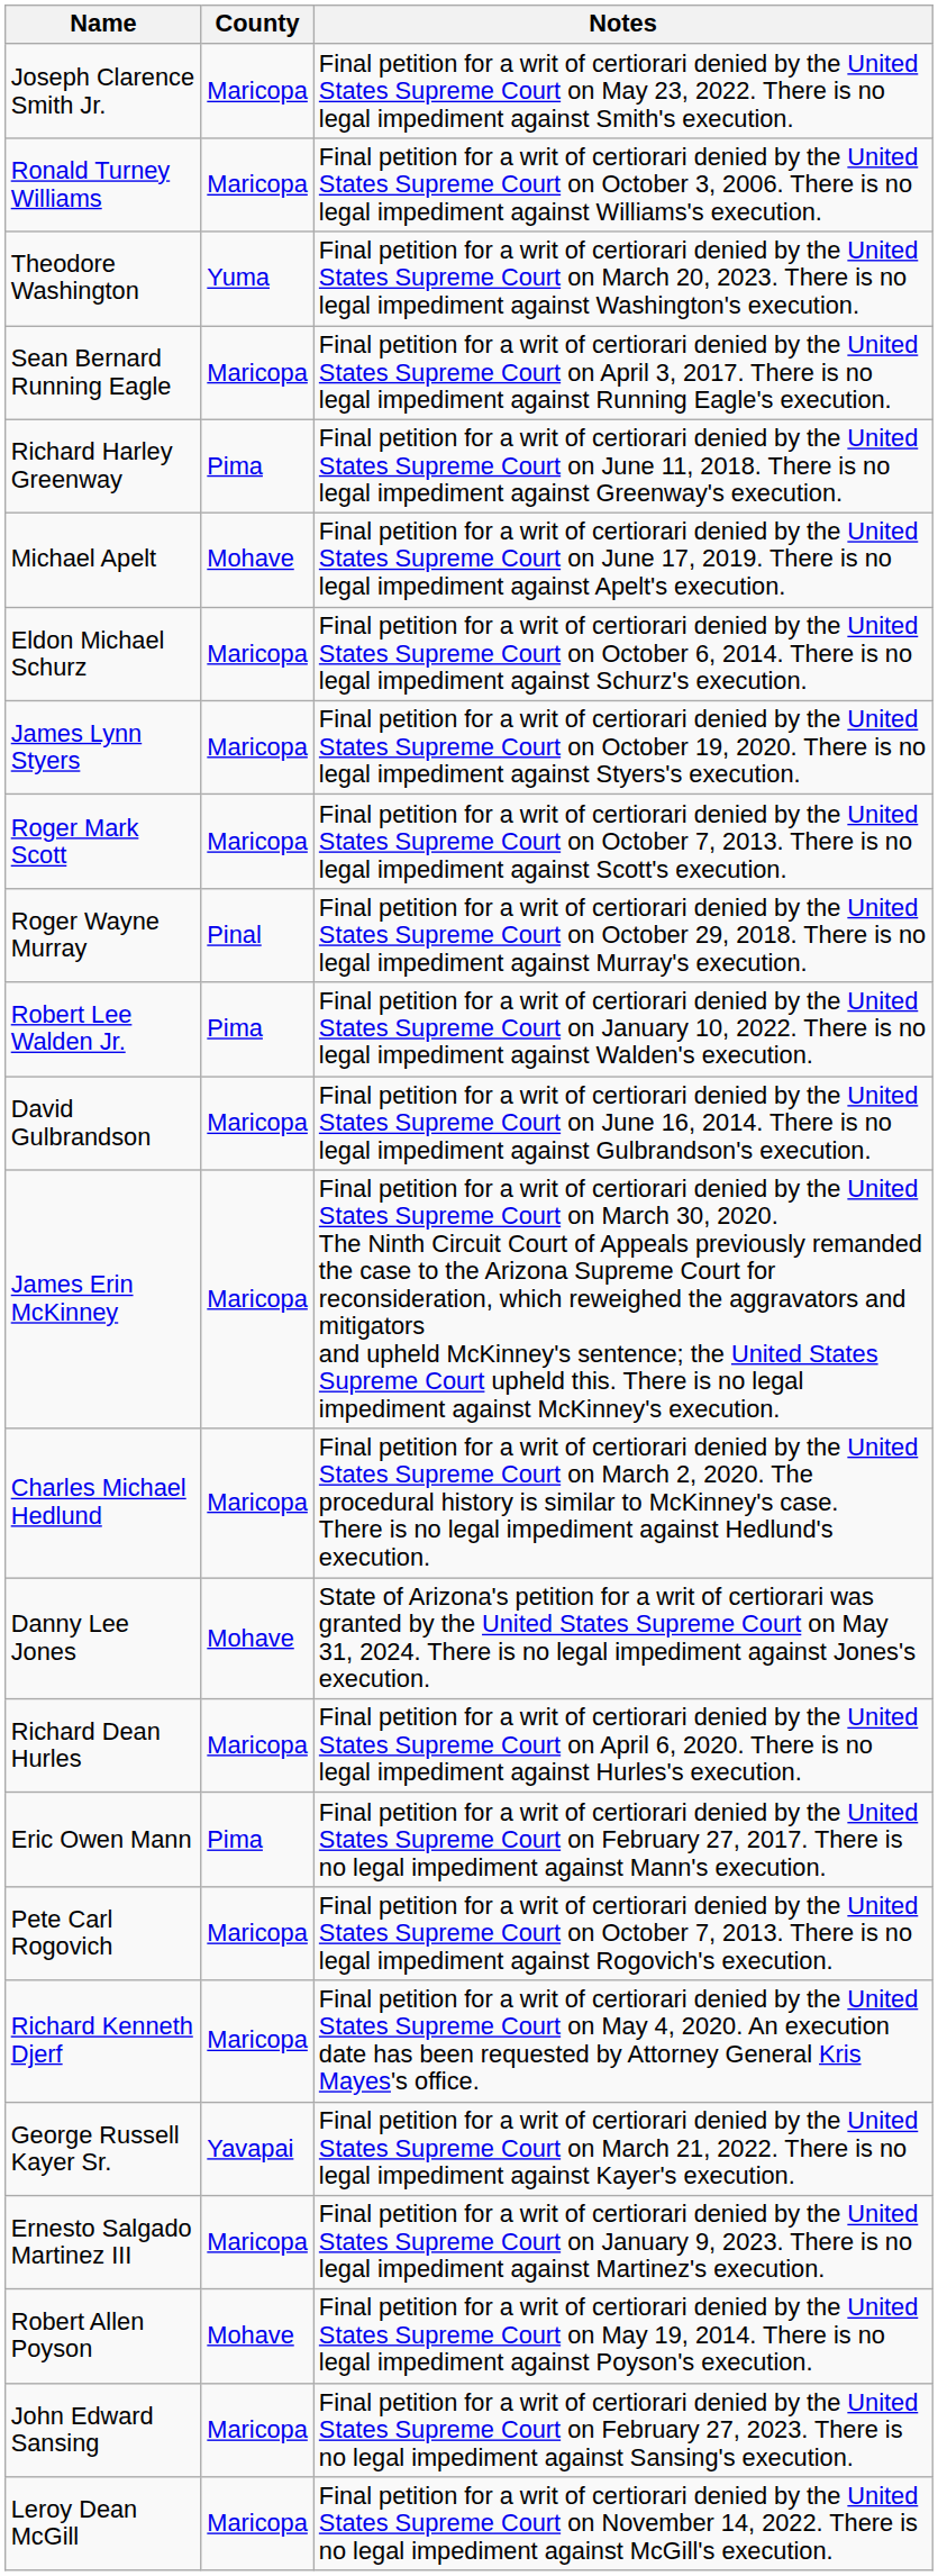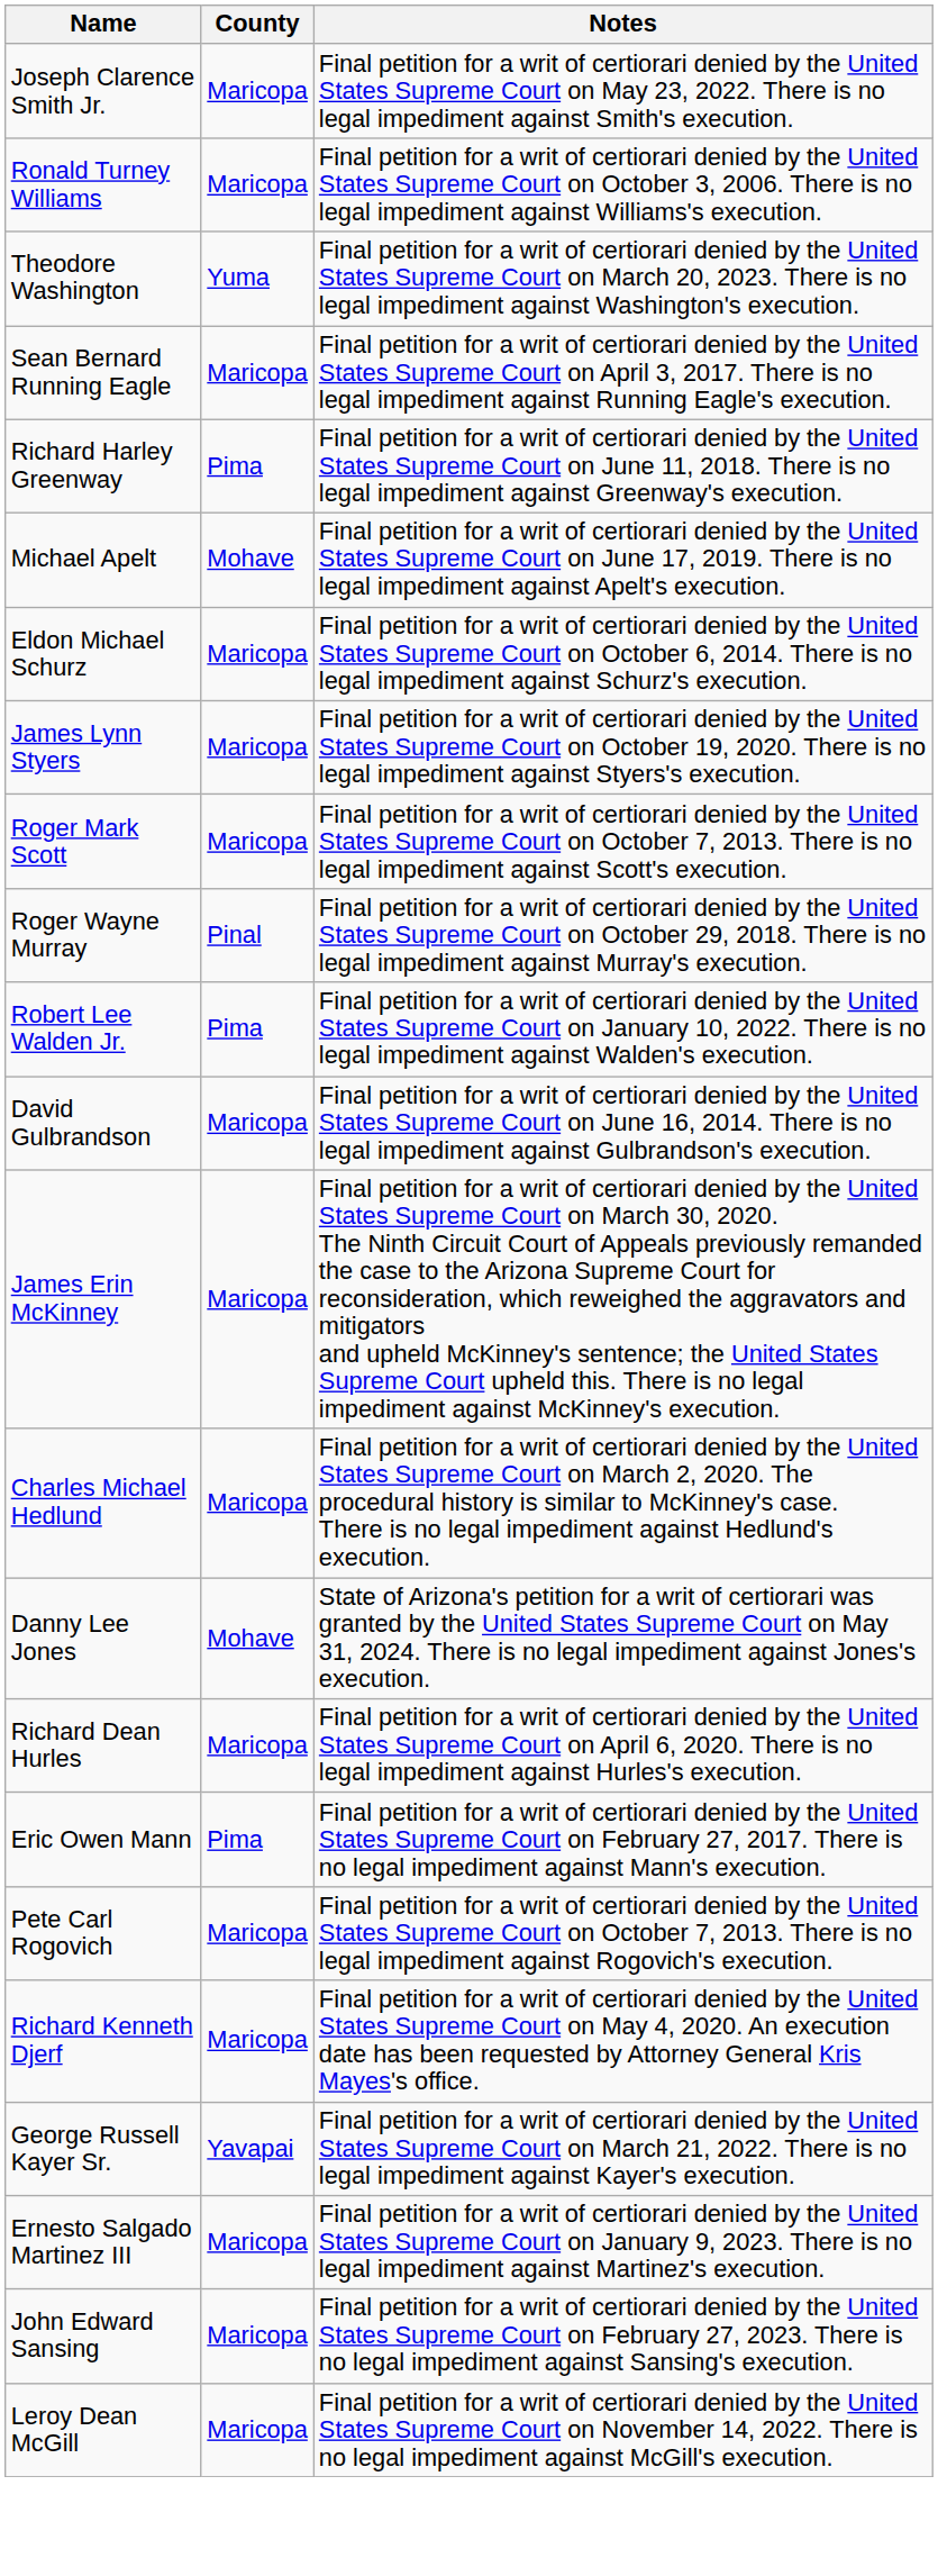- row: Robert Allen Poyson | Mohave | Final petition for a writ of certiorari denied by the United States Supreme Court on May 19, 2014. There is no legal impediment against Poyson's execution.
